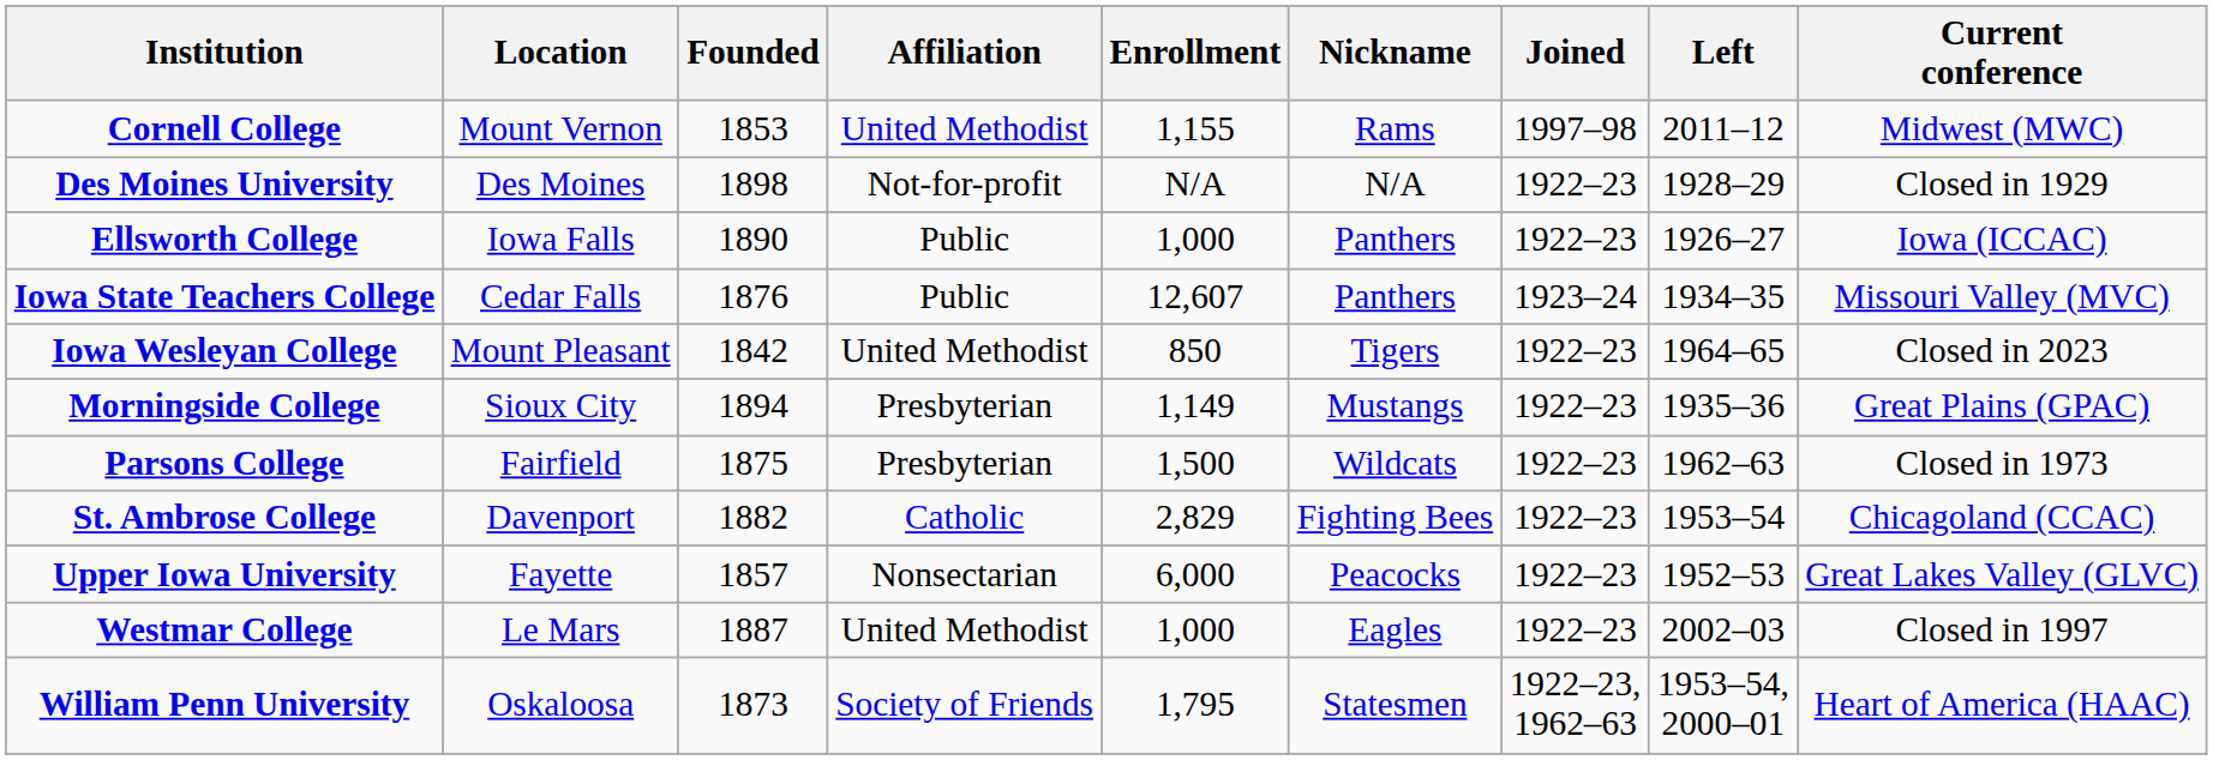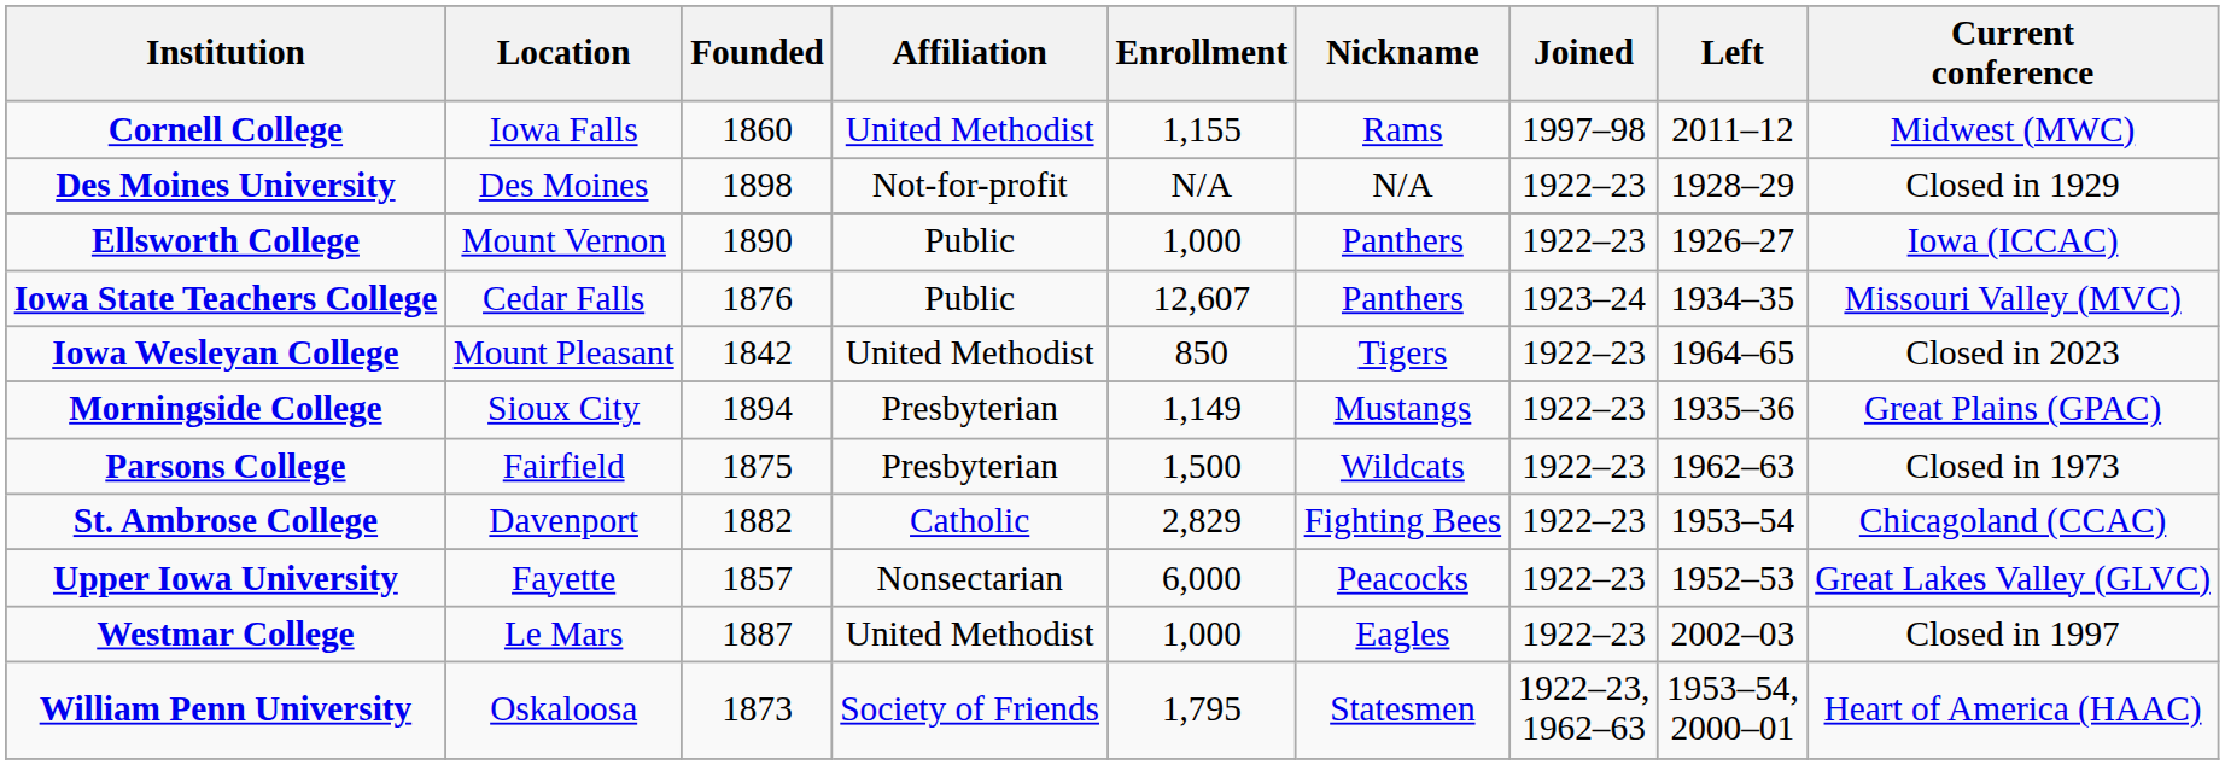Cornell College | Location: Mount Vernon -> Iowa Falls
Cornell College | Founded: 1853 -> 1860
Ellsworth College | Location: Iowa Falls -> Mount Vernon
